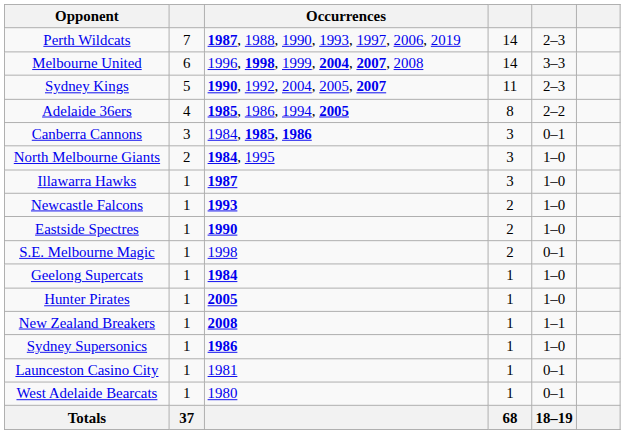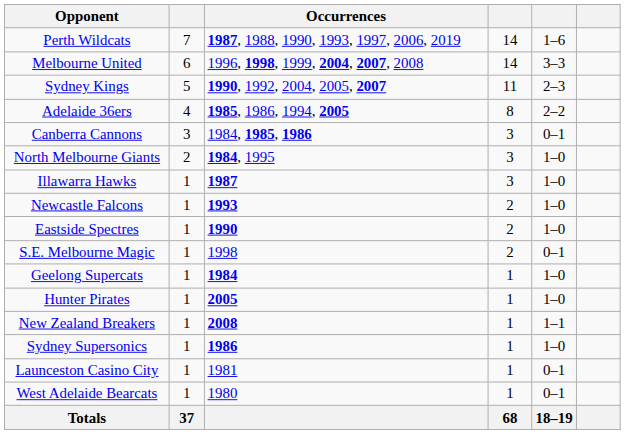Perth Wildcats | column 5: 2–3 -> 1–6
